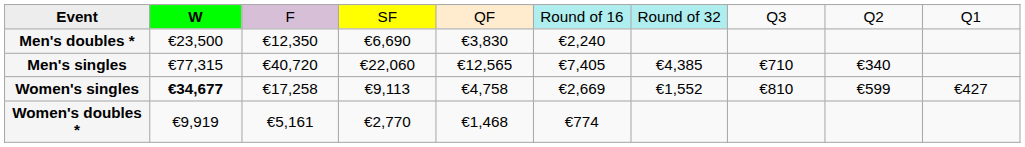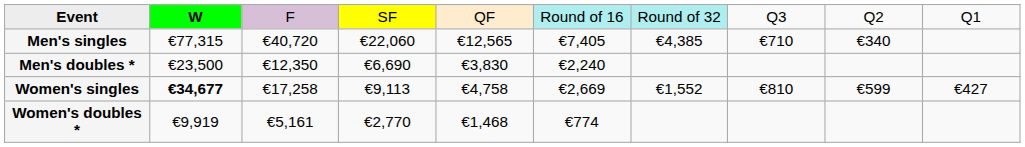rows swapped: Men's singles <-> Men's doubles *
